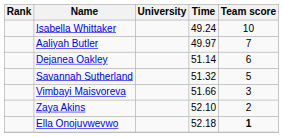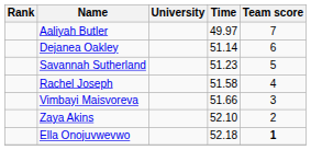- row: Isabella Whittaker | 49.24 | 10
Savannah Sutherland | Time: 51.32 -> 51.23
+ row: Rachel Joseph | 51.58 | 4
